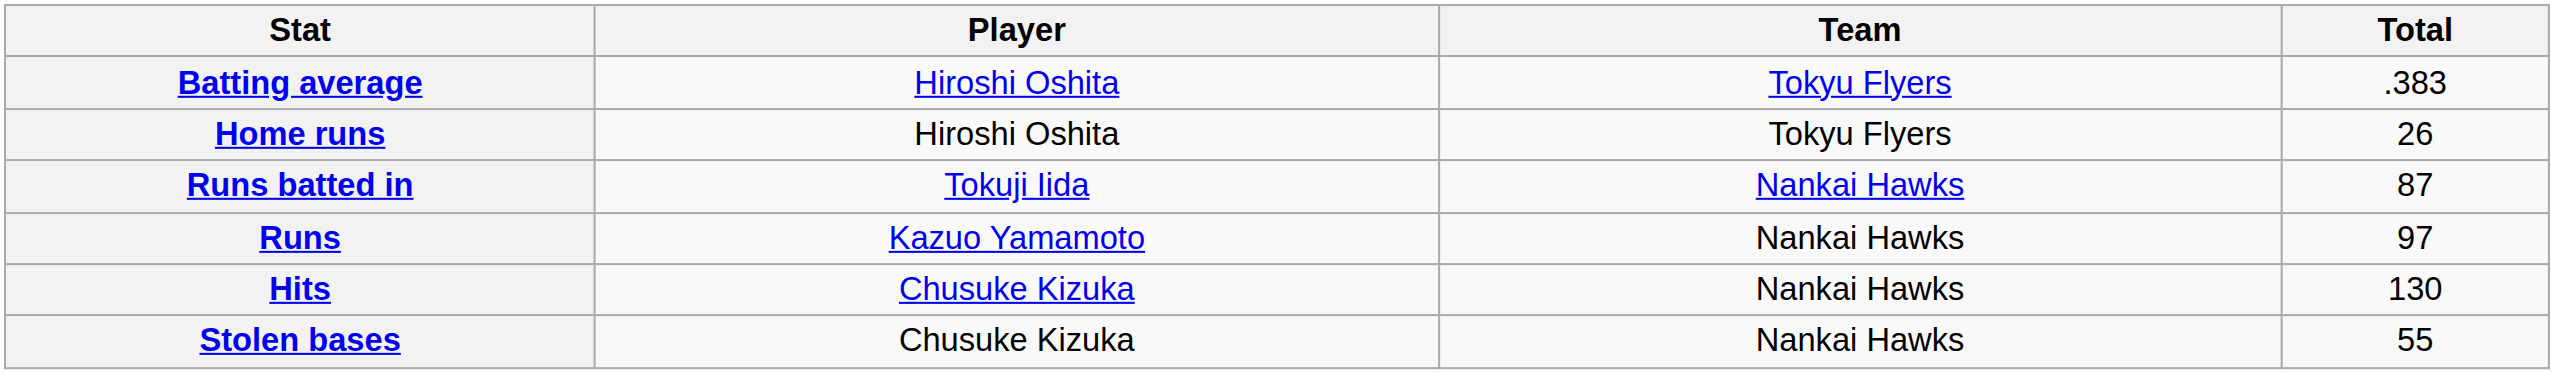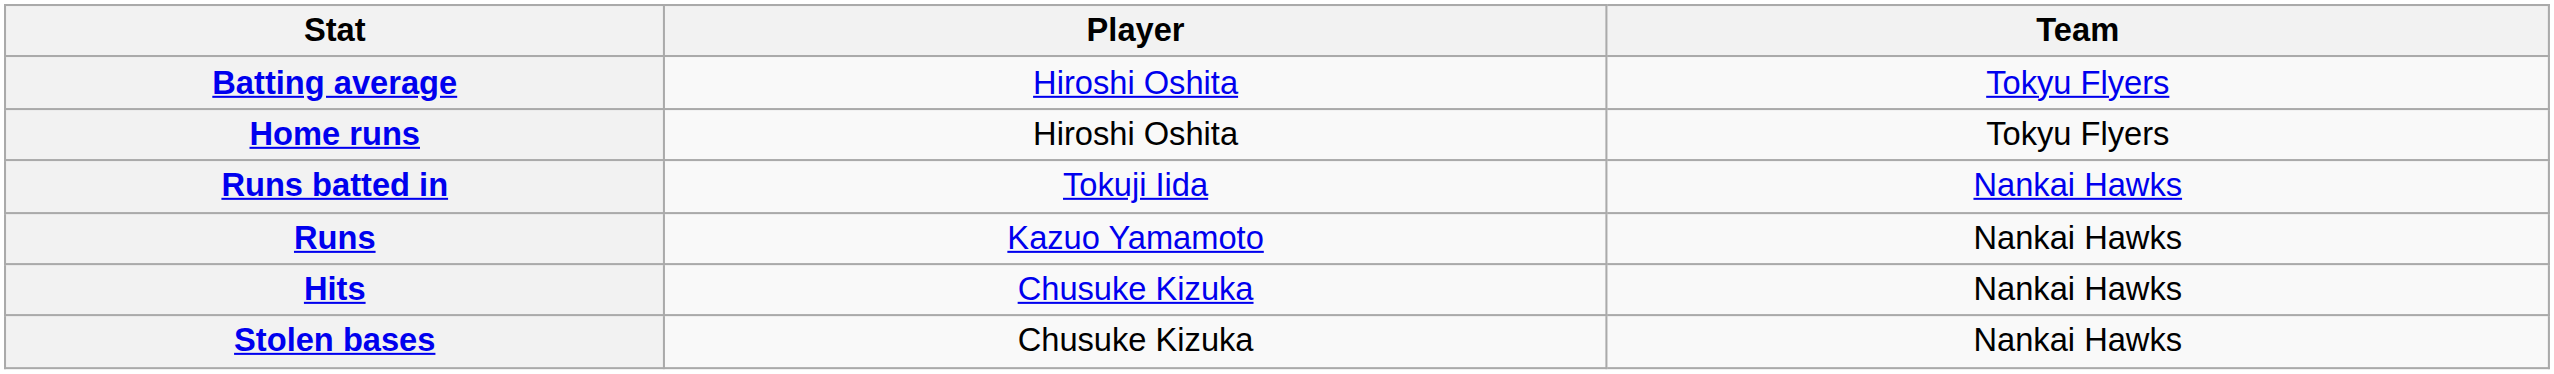- column: Total | .383 | 26 | 87 | 97 | 130 | 55
